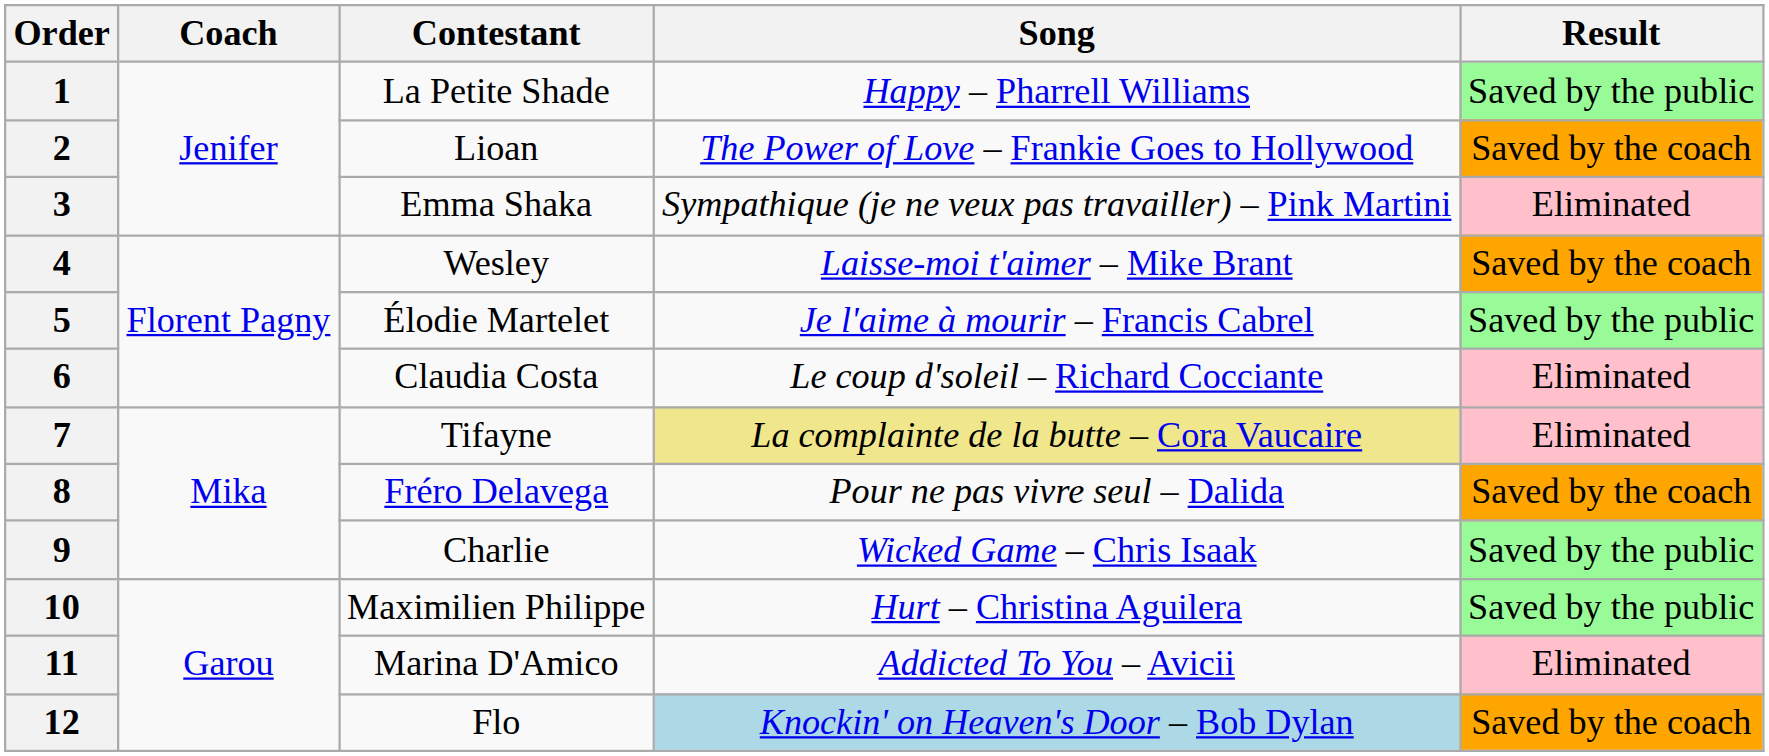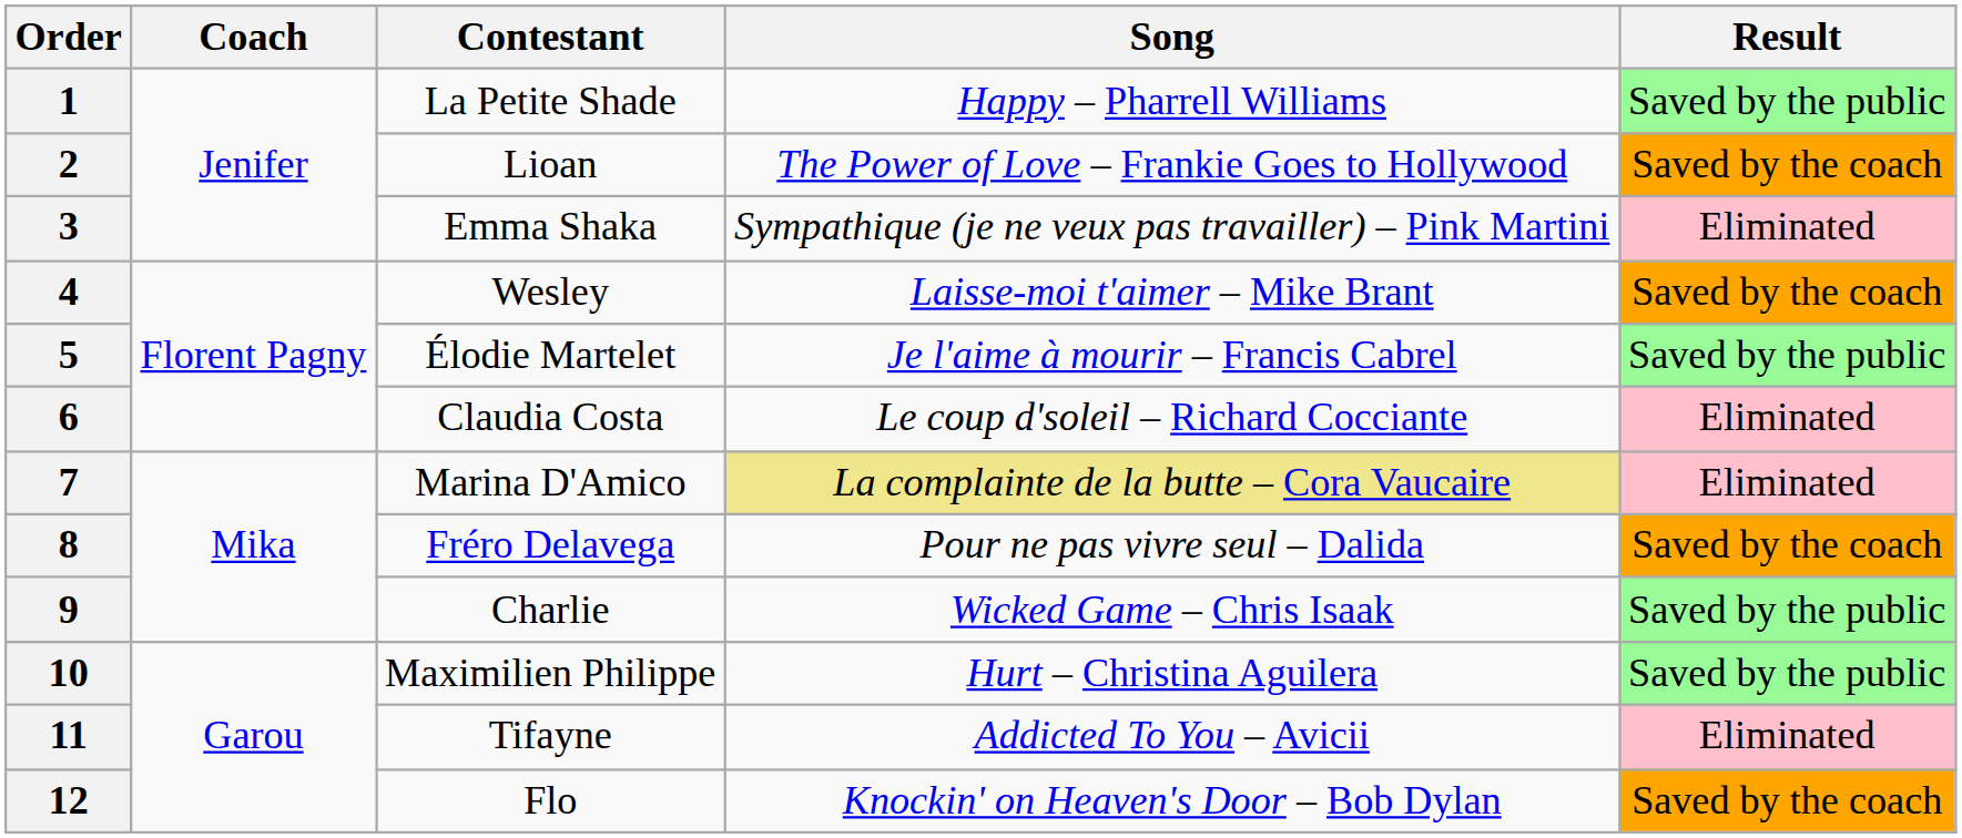7 | Contestant: Tifayne -> Marina D'Amico
11 | Contestant: Marina D'Amico -> Tifayne
12 | Song: lightblue background -> no background
